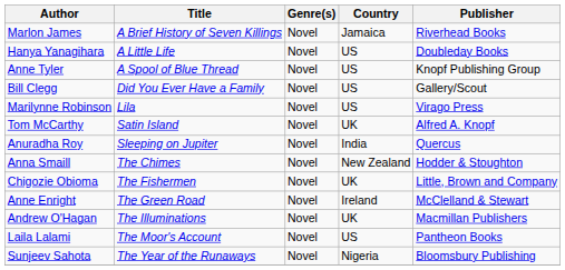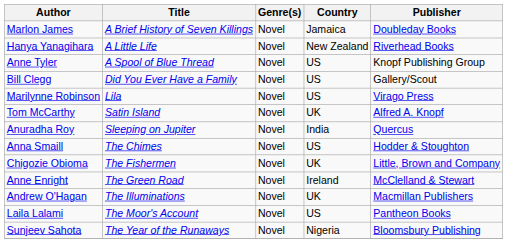Marlon James | Publisher: Riverhead Books -> Doubleday Books
Hanya Yanagihara | Country: US -> New Zealand
Hanya Yanagihara | Publisher: Doubleday Books -> Riverhead Books
Anna Smaill | Country: New Zealand -> US
